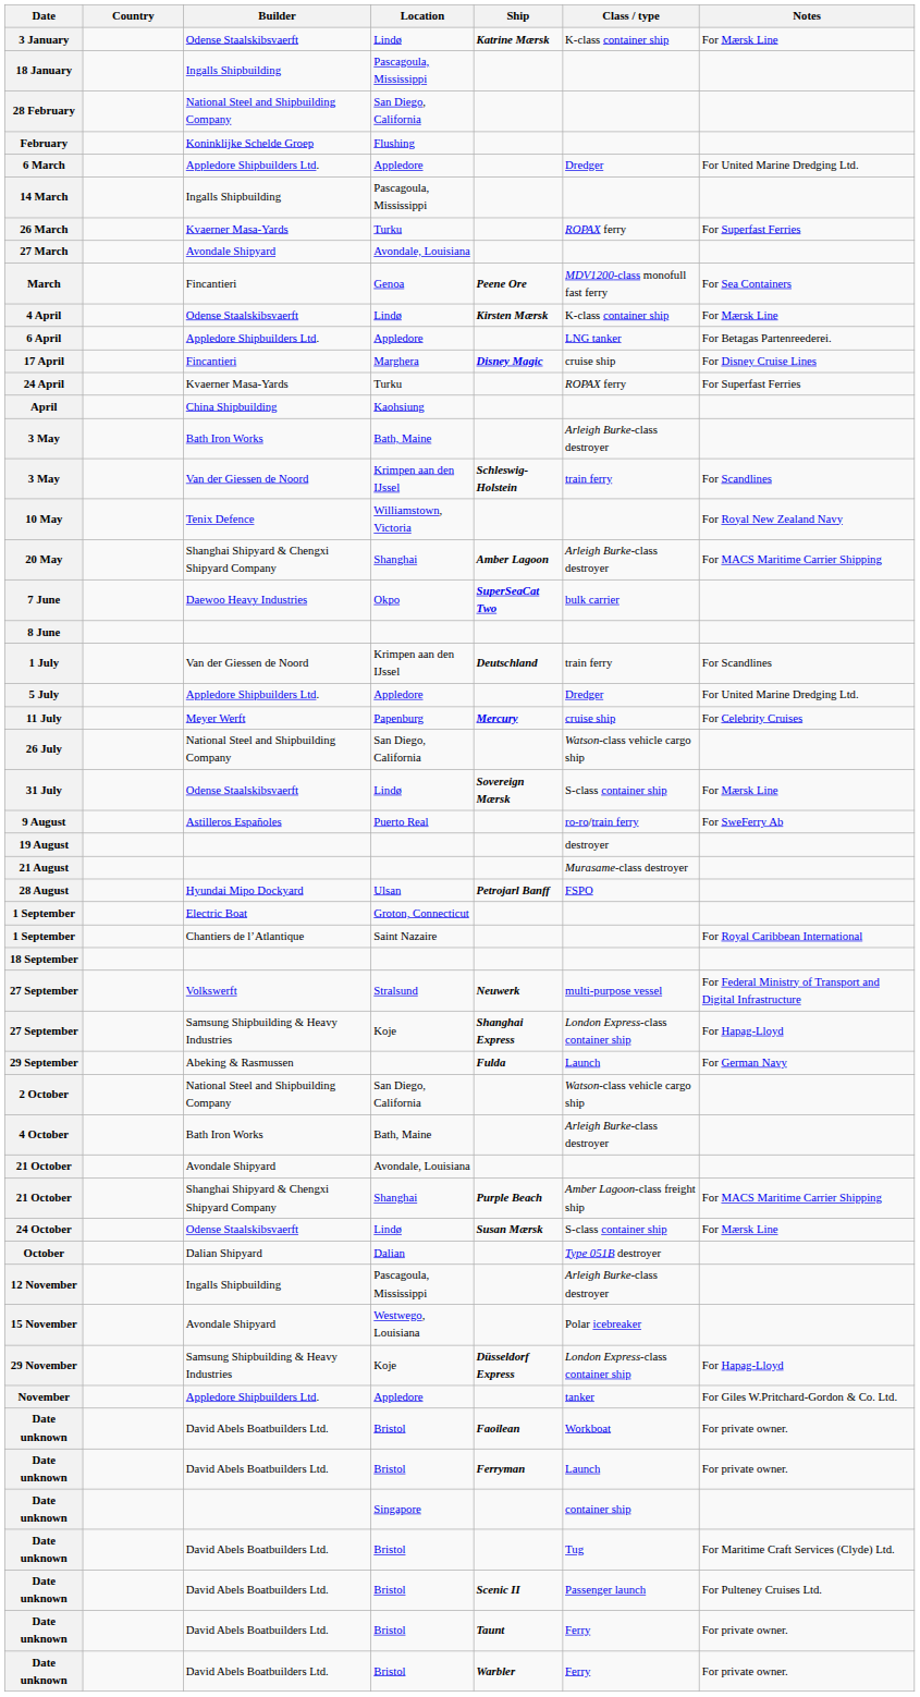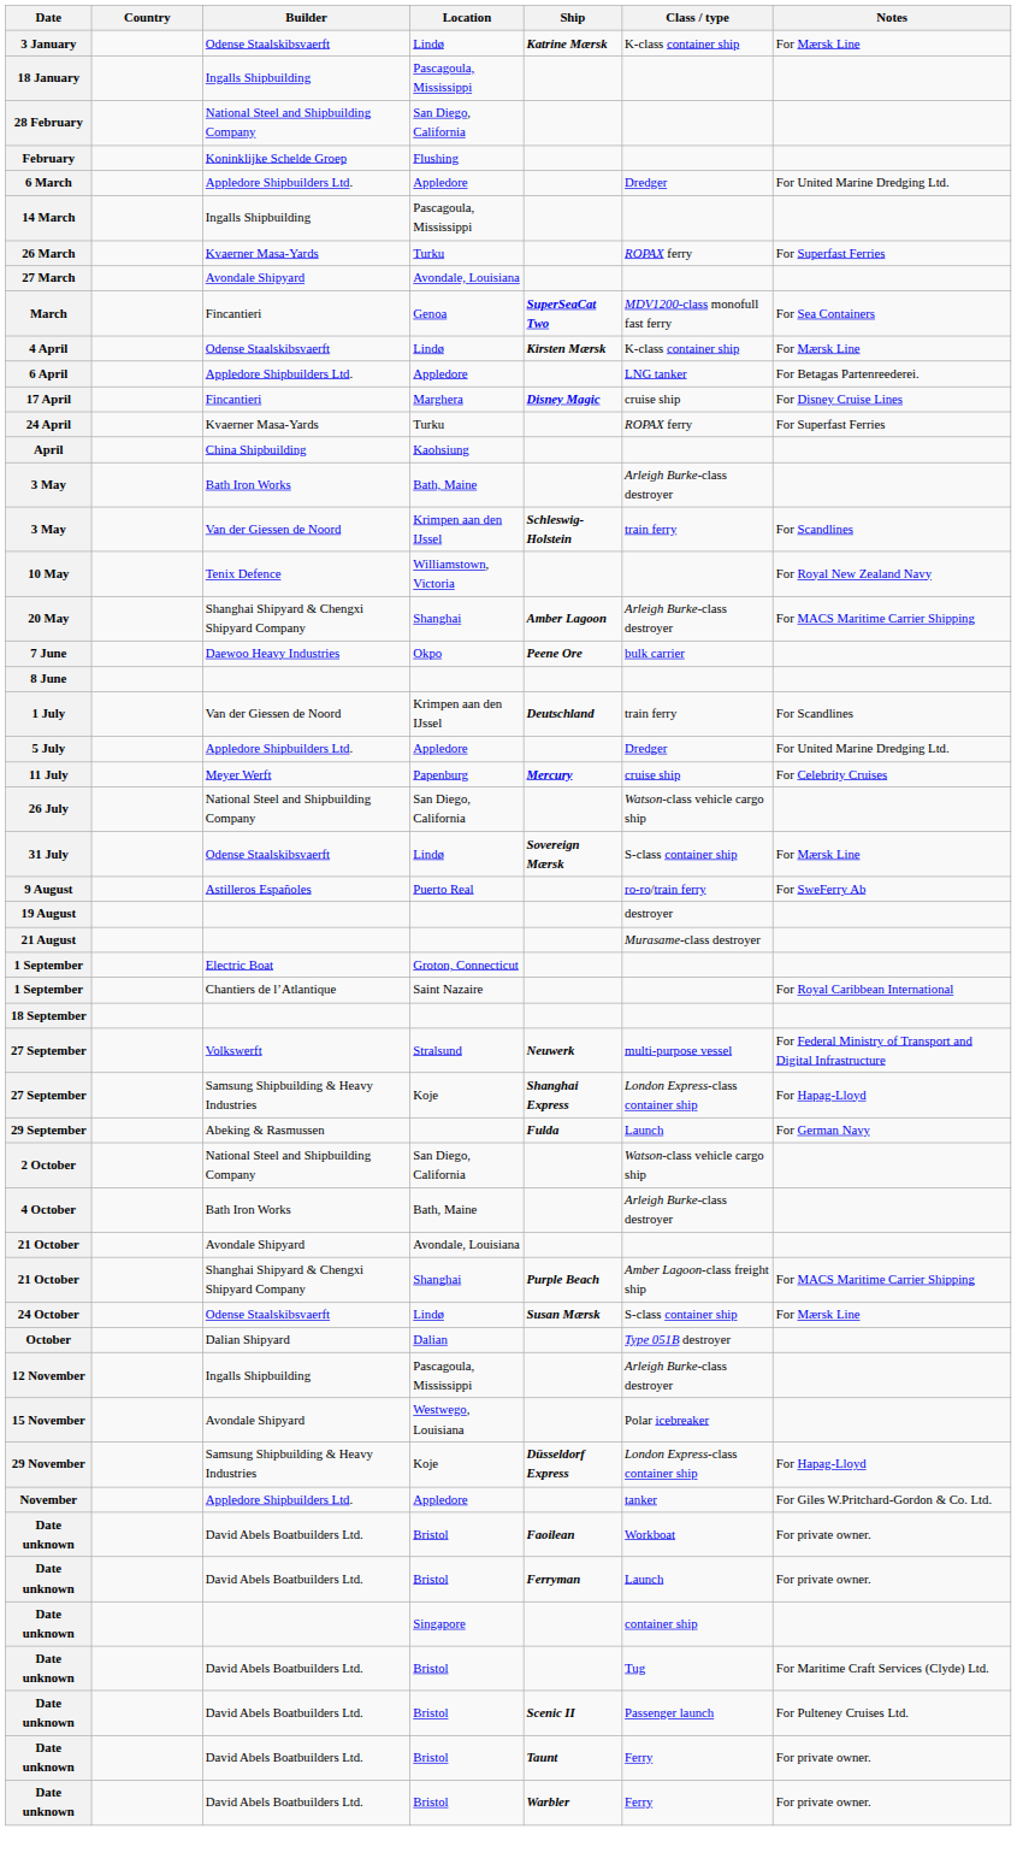March | Ship: Peene Ore -> SuperSeaCat Two
7 June | Ship: SuperSeaCat Two -> Peene Ore
- row: 28 August | Hyundai Mipo Dockyard | Ulsan | Petrojarl Banff | FSPO
